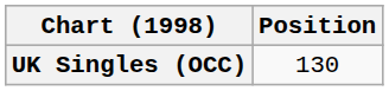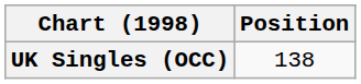UK Singles (OCC) | Position: 130 -> 138
